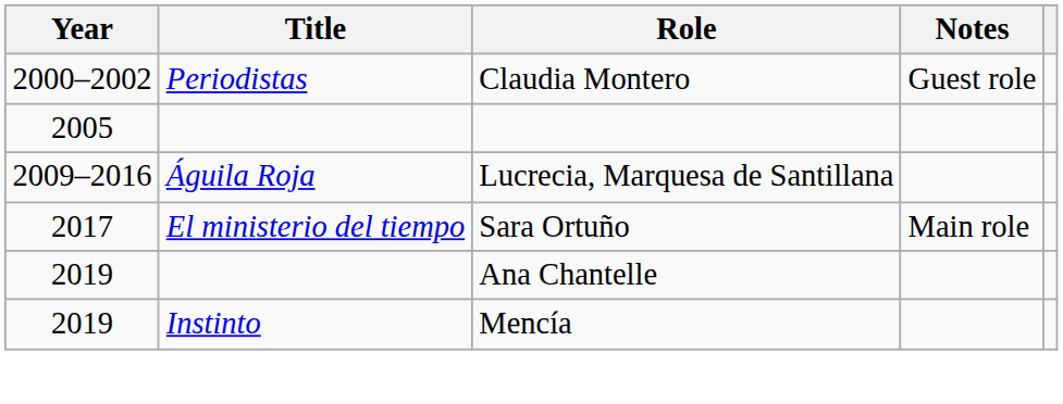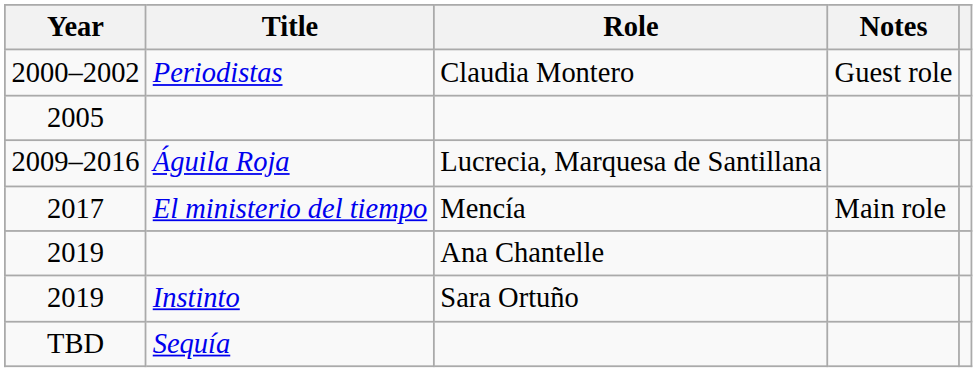2017 | Role: Sara Ortuño -> Mencía
2019 / Instinto | Role: Mencía -> Sara Ortuño
+ row: TBD | Sequía
